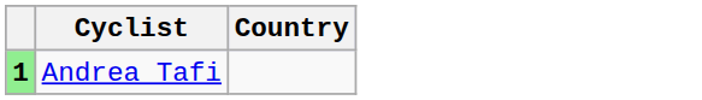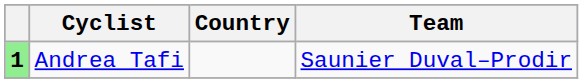+ column: Team | Saunier Duval–Prodir
